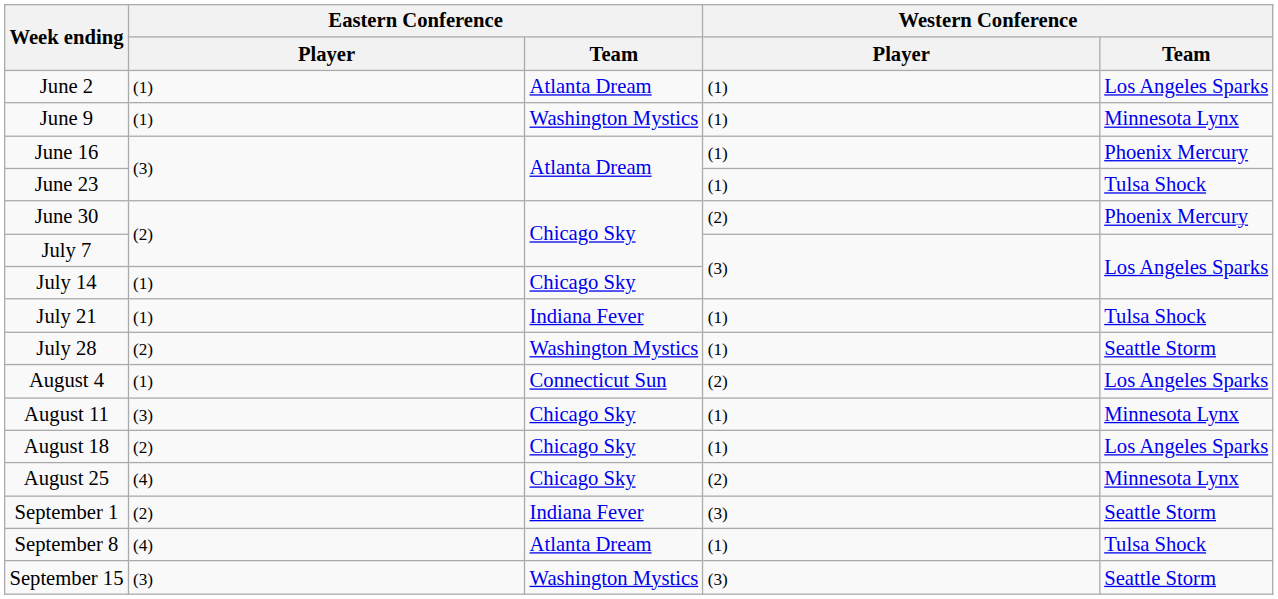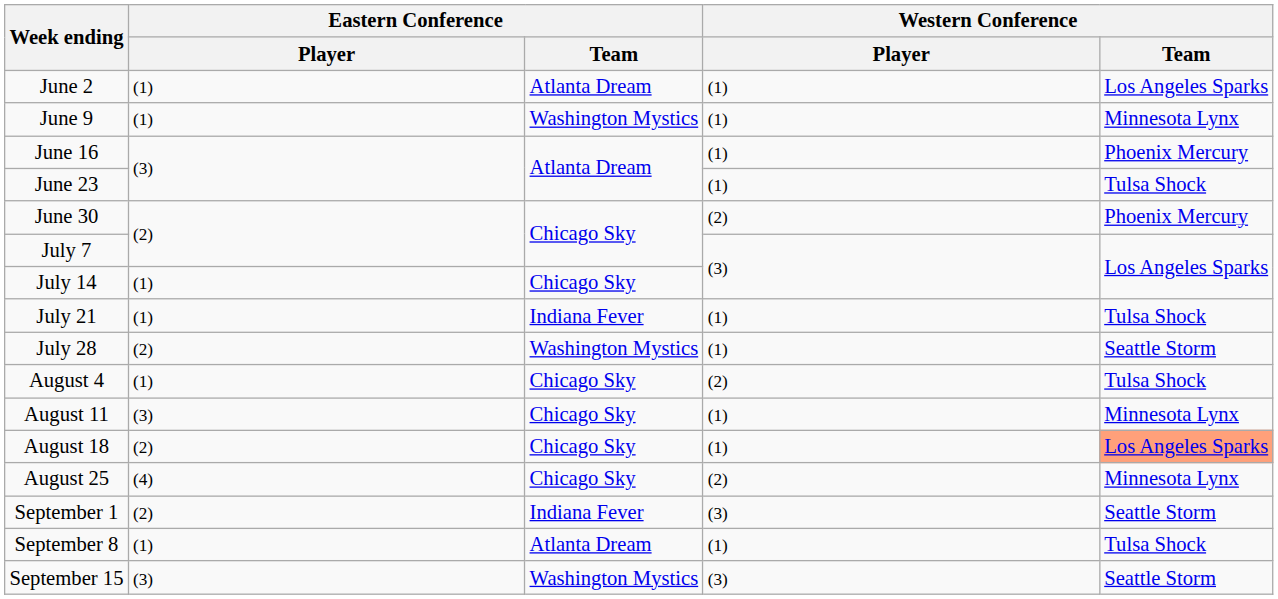August 4 | Eastern Conference / Team: Connecticut Sun -> Chicago Sky
August 4 | Western Conference / Team: Los Angeles Sparks -> Tulsa Shock
August 18 | Western Conference / Team: no background -> lightsalmon background
September 8 | Eastern Conference / Player: (4) -> (1)
